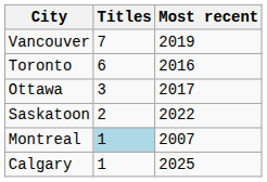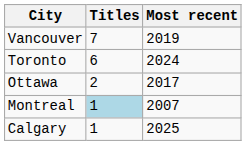Toronto | Most recent: 2016 -> 2024
Ottawa | Titles: 3 -> 2
- row: Saskatoon | 2 | 2022
